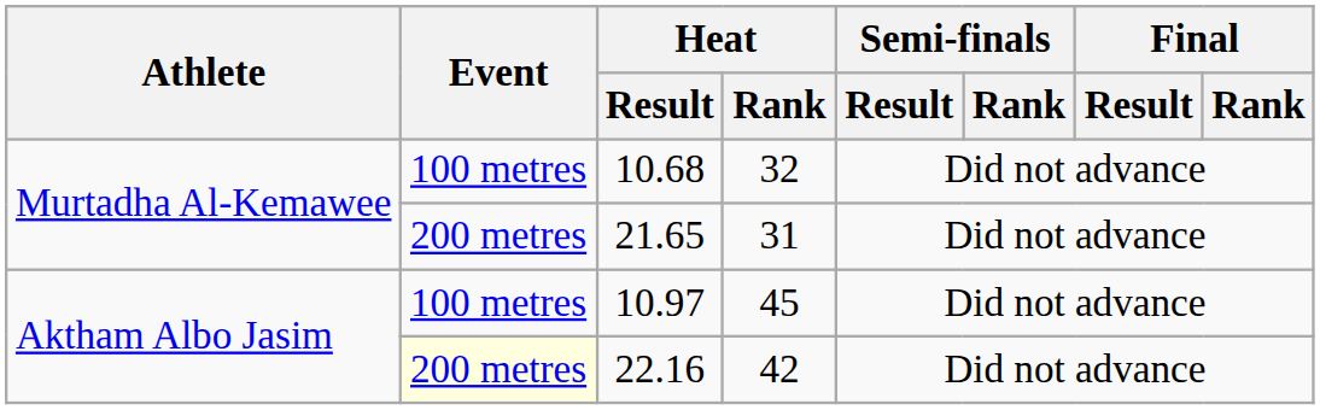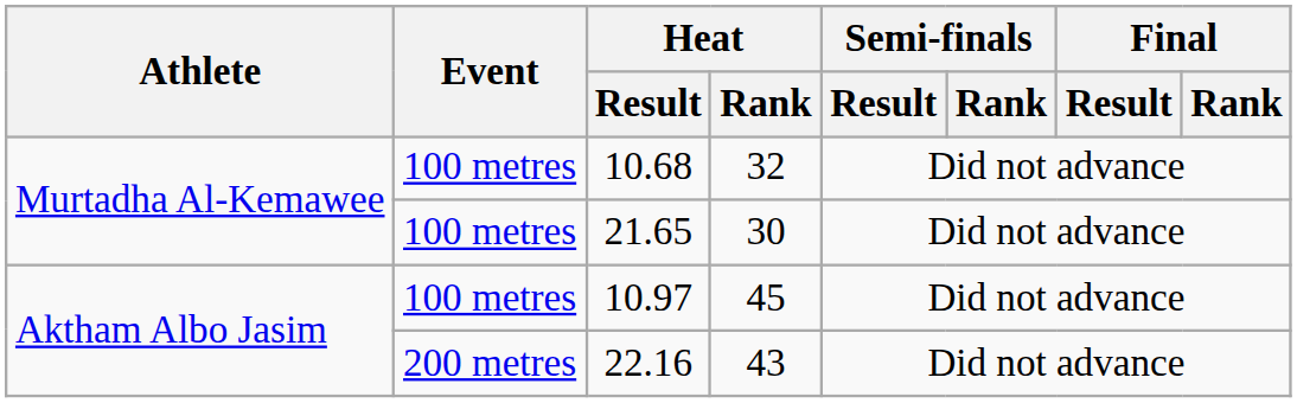21.65 | Event: 200 metres -> 100 metres
21.65 | Heat / Rank: 31 -> 30
22.16 | Event: lightyellow background -> no background
22.16 | Heat / Rank: 42 -> 43
